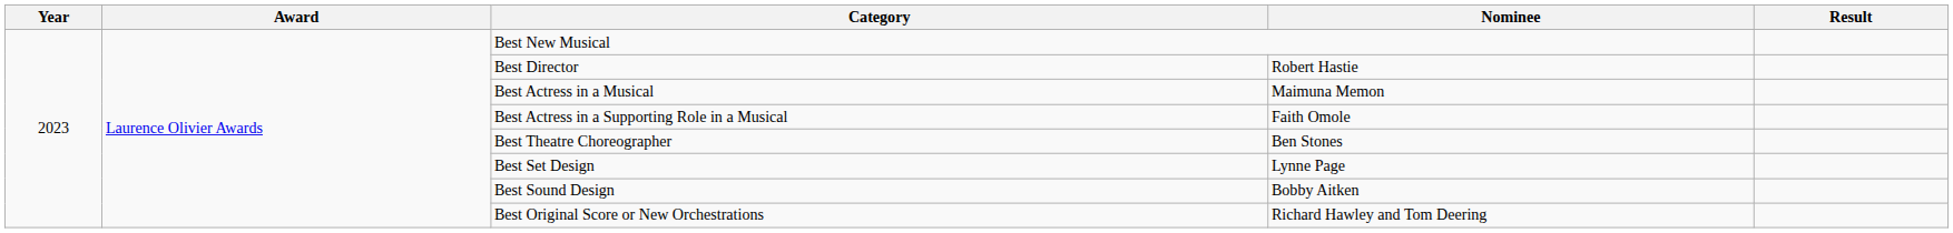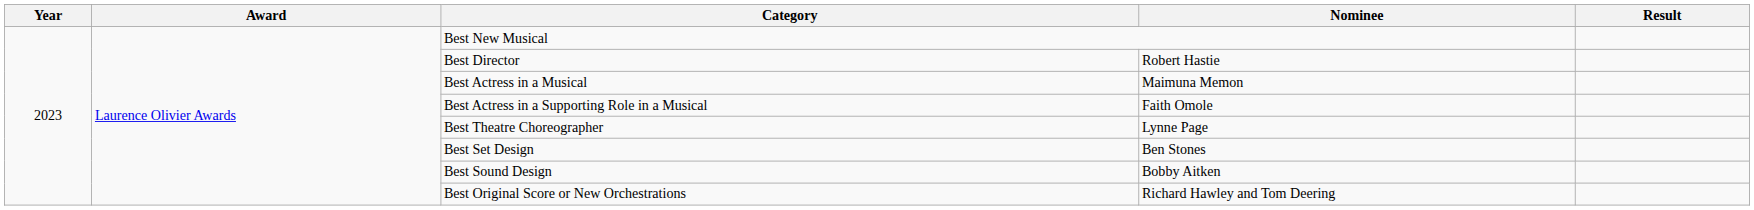Best Theatre Choreographer | Nominee: Ben Stones -> Lynne Page
Best Set Design | Nominee: Lynne Page -> Ben Stones
